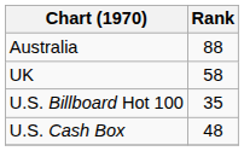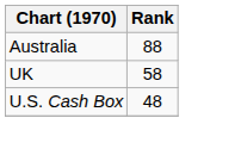- row: U.S. Billboard Hot 100 | 35
